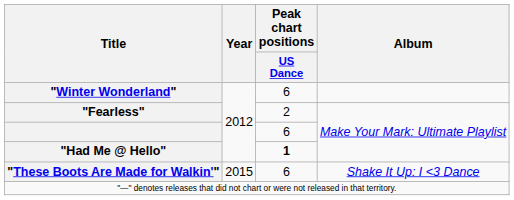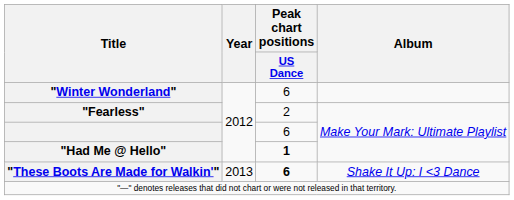"These Boots Are Made for Walkin'" | Year: 2015 -> 2013
"These Boots Are Made for Walkin'" | Peak chart positions / US Dance: normal -> bold
